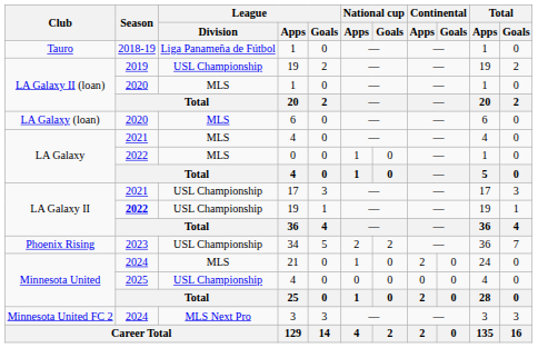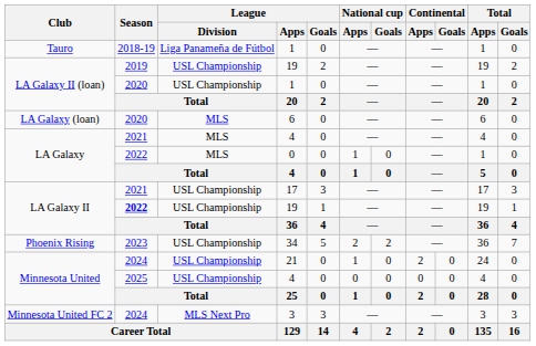LA Galaxy II (loan) / 1 | League / Division: MLS -> USL Championship
21 | League / Division: MLS -> USL Championship
